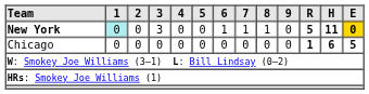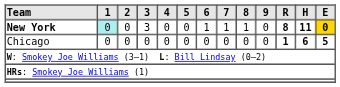New York | R: 5 -> 8
